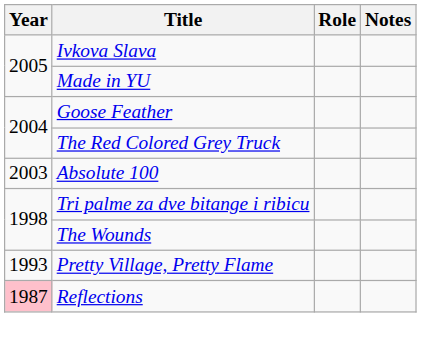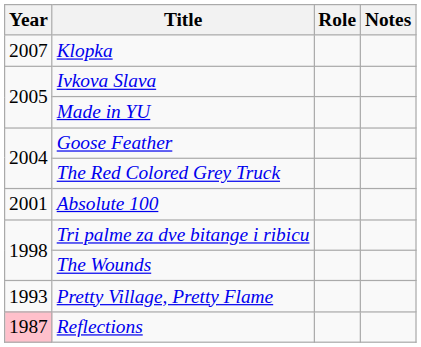+ row: 2007 | Klopka
Absolute 100 | Year: 2003 -> 2001
